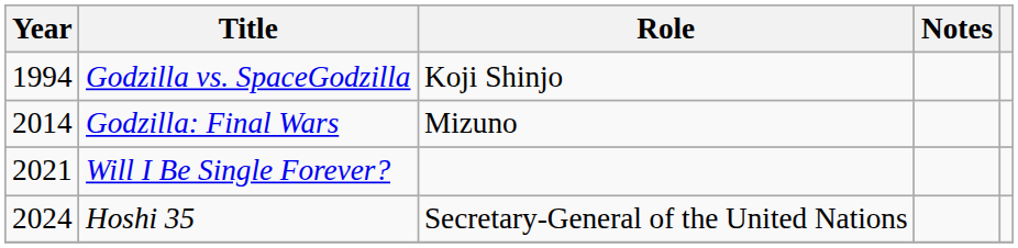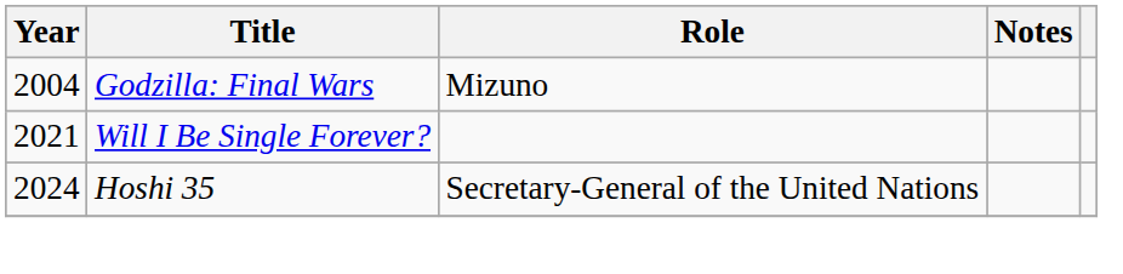- row: 1994 | Godzilla vs. SpaceGodzilla | Koji Shinjo
Godzilla: Final Wars | Year: 2014 -> 2004
